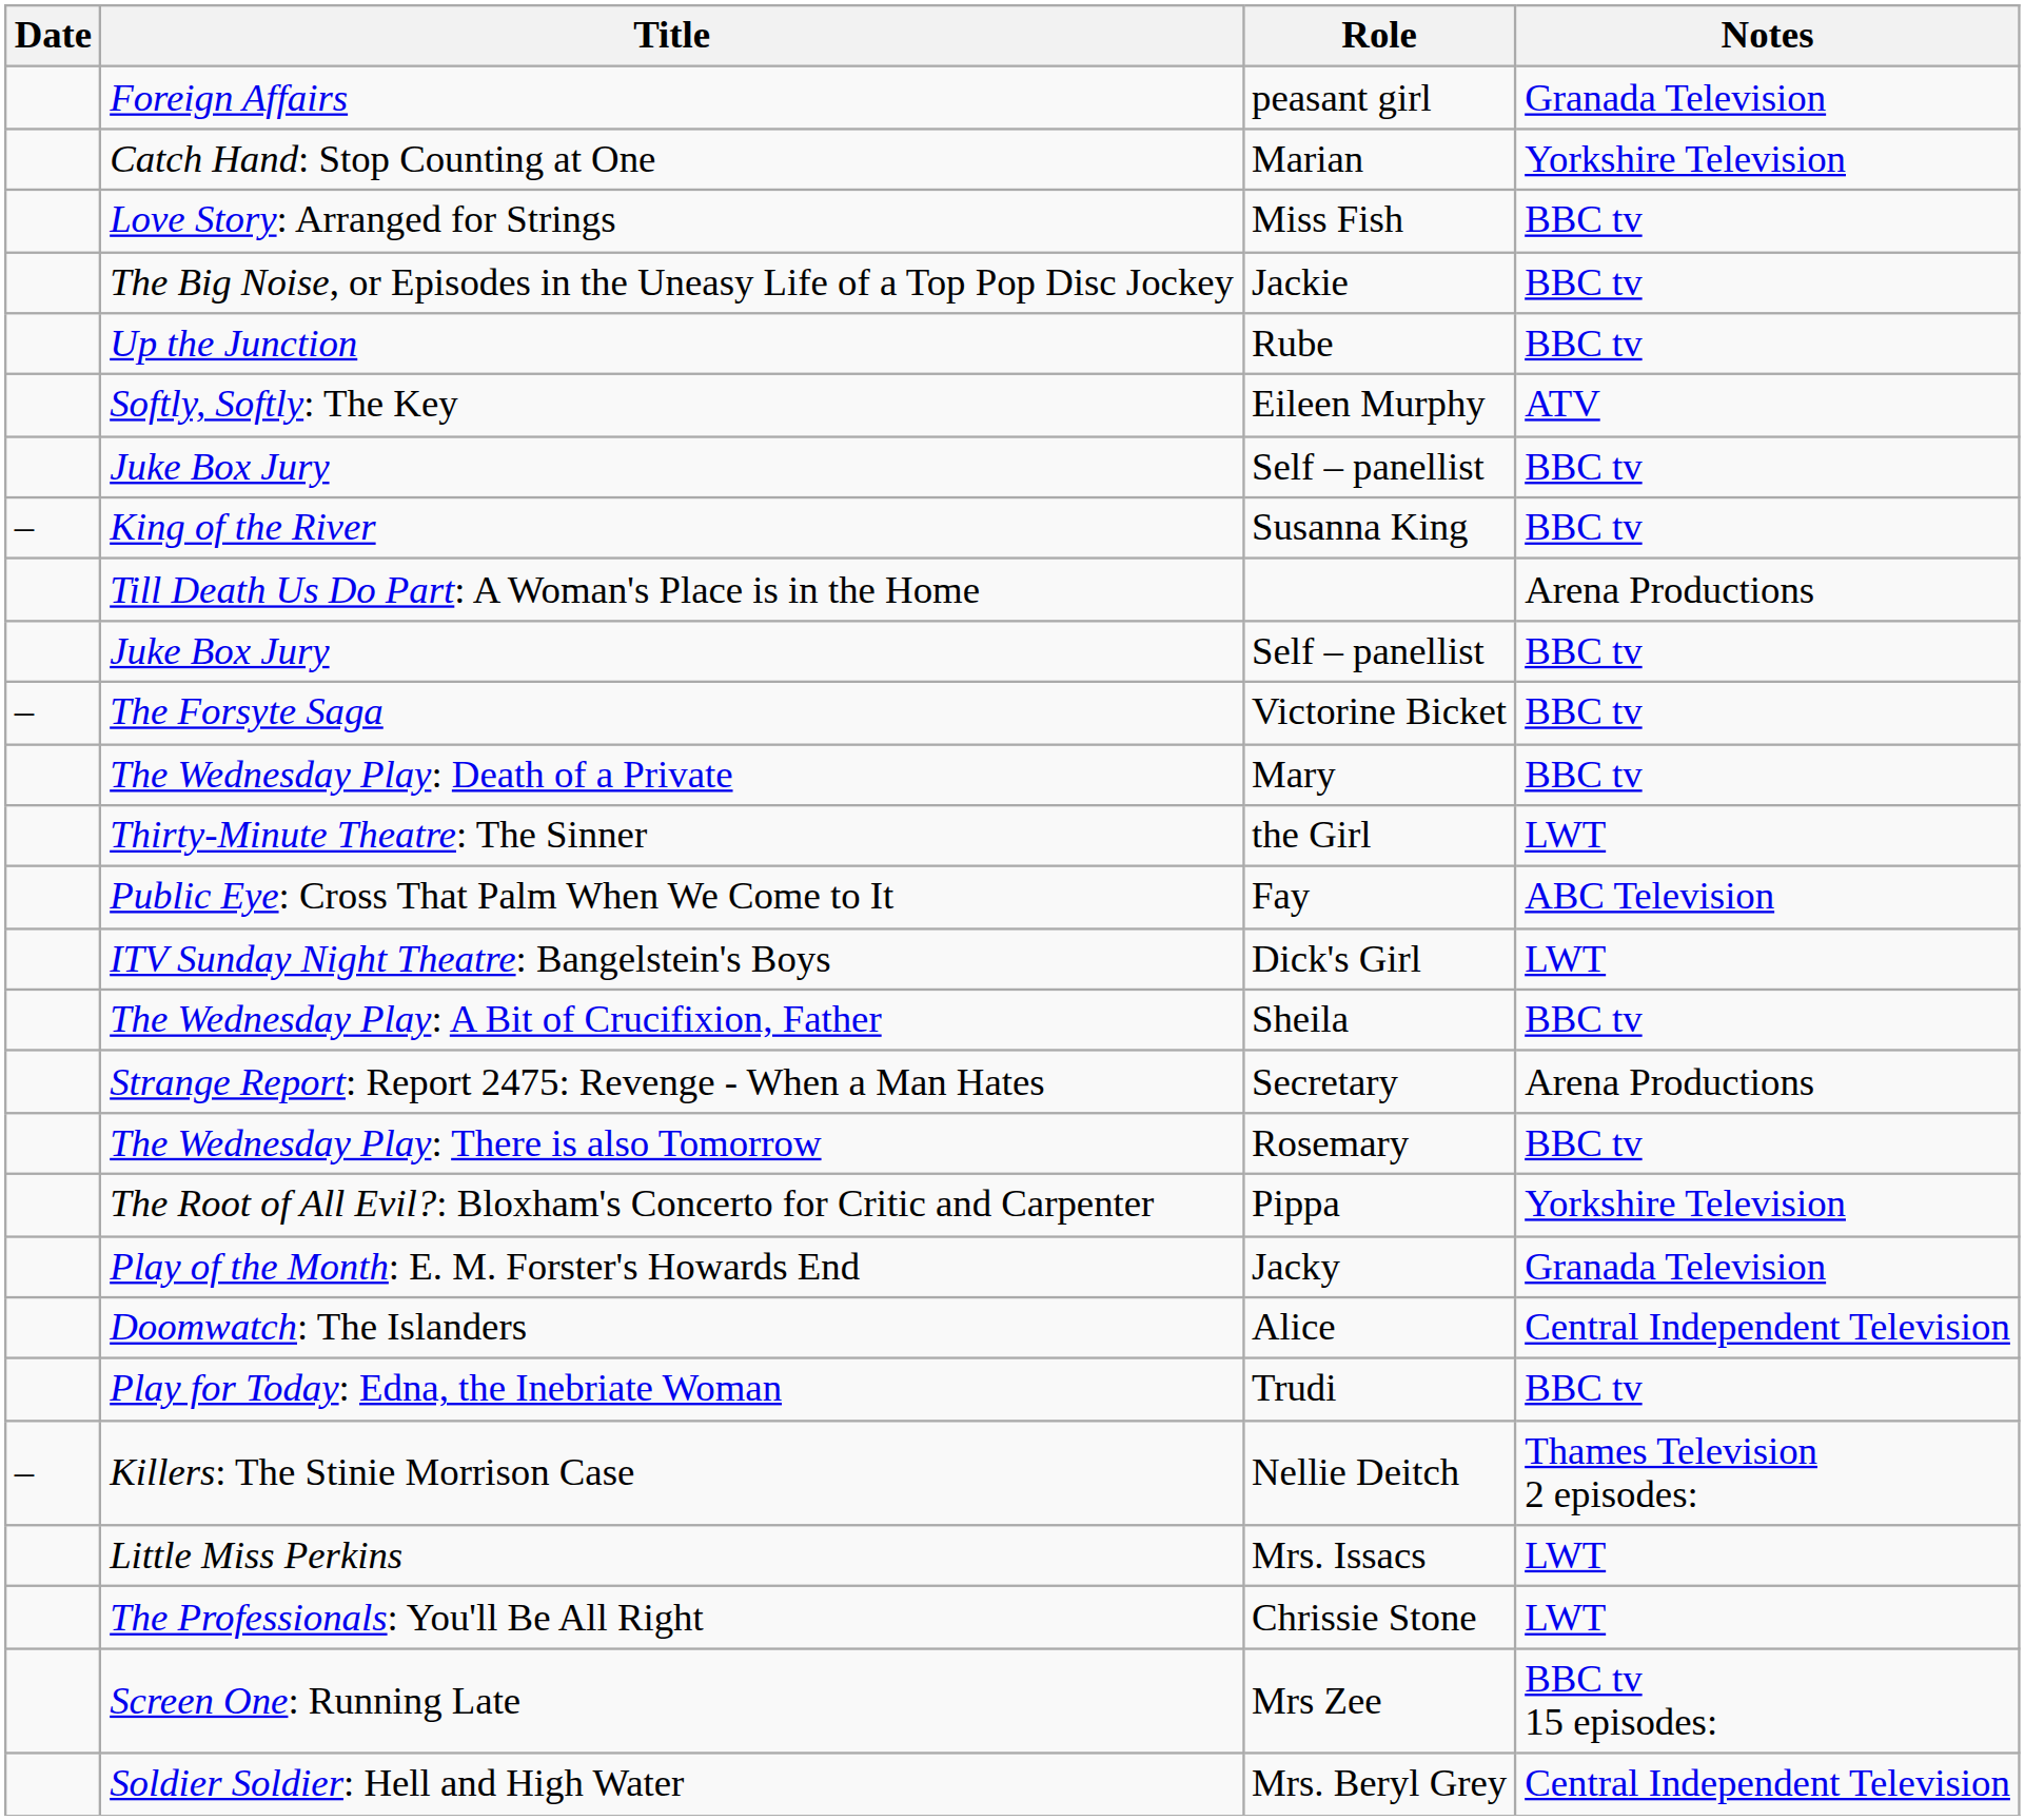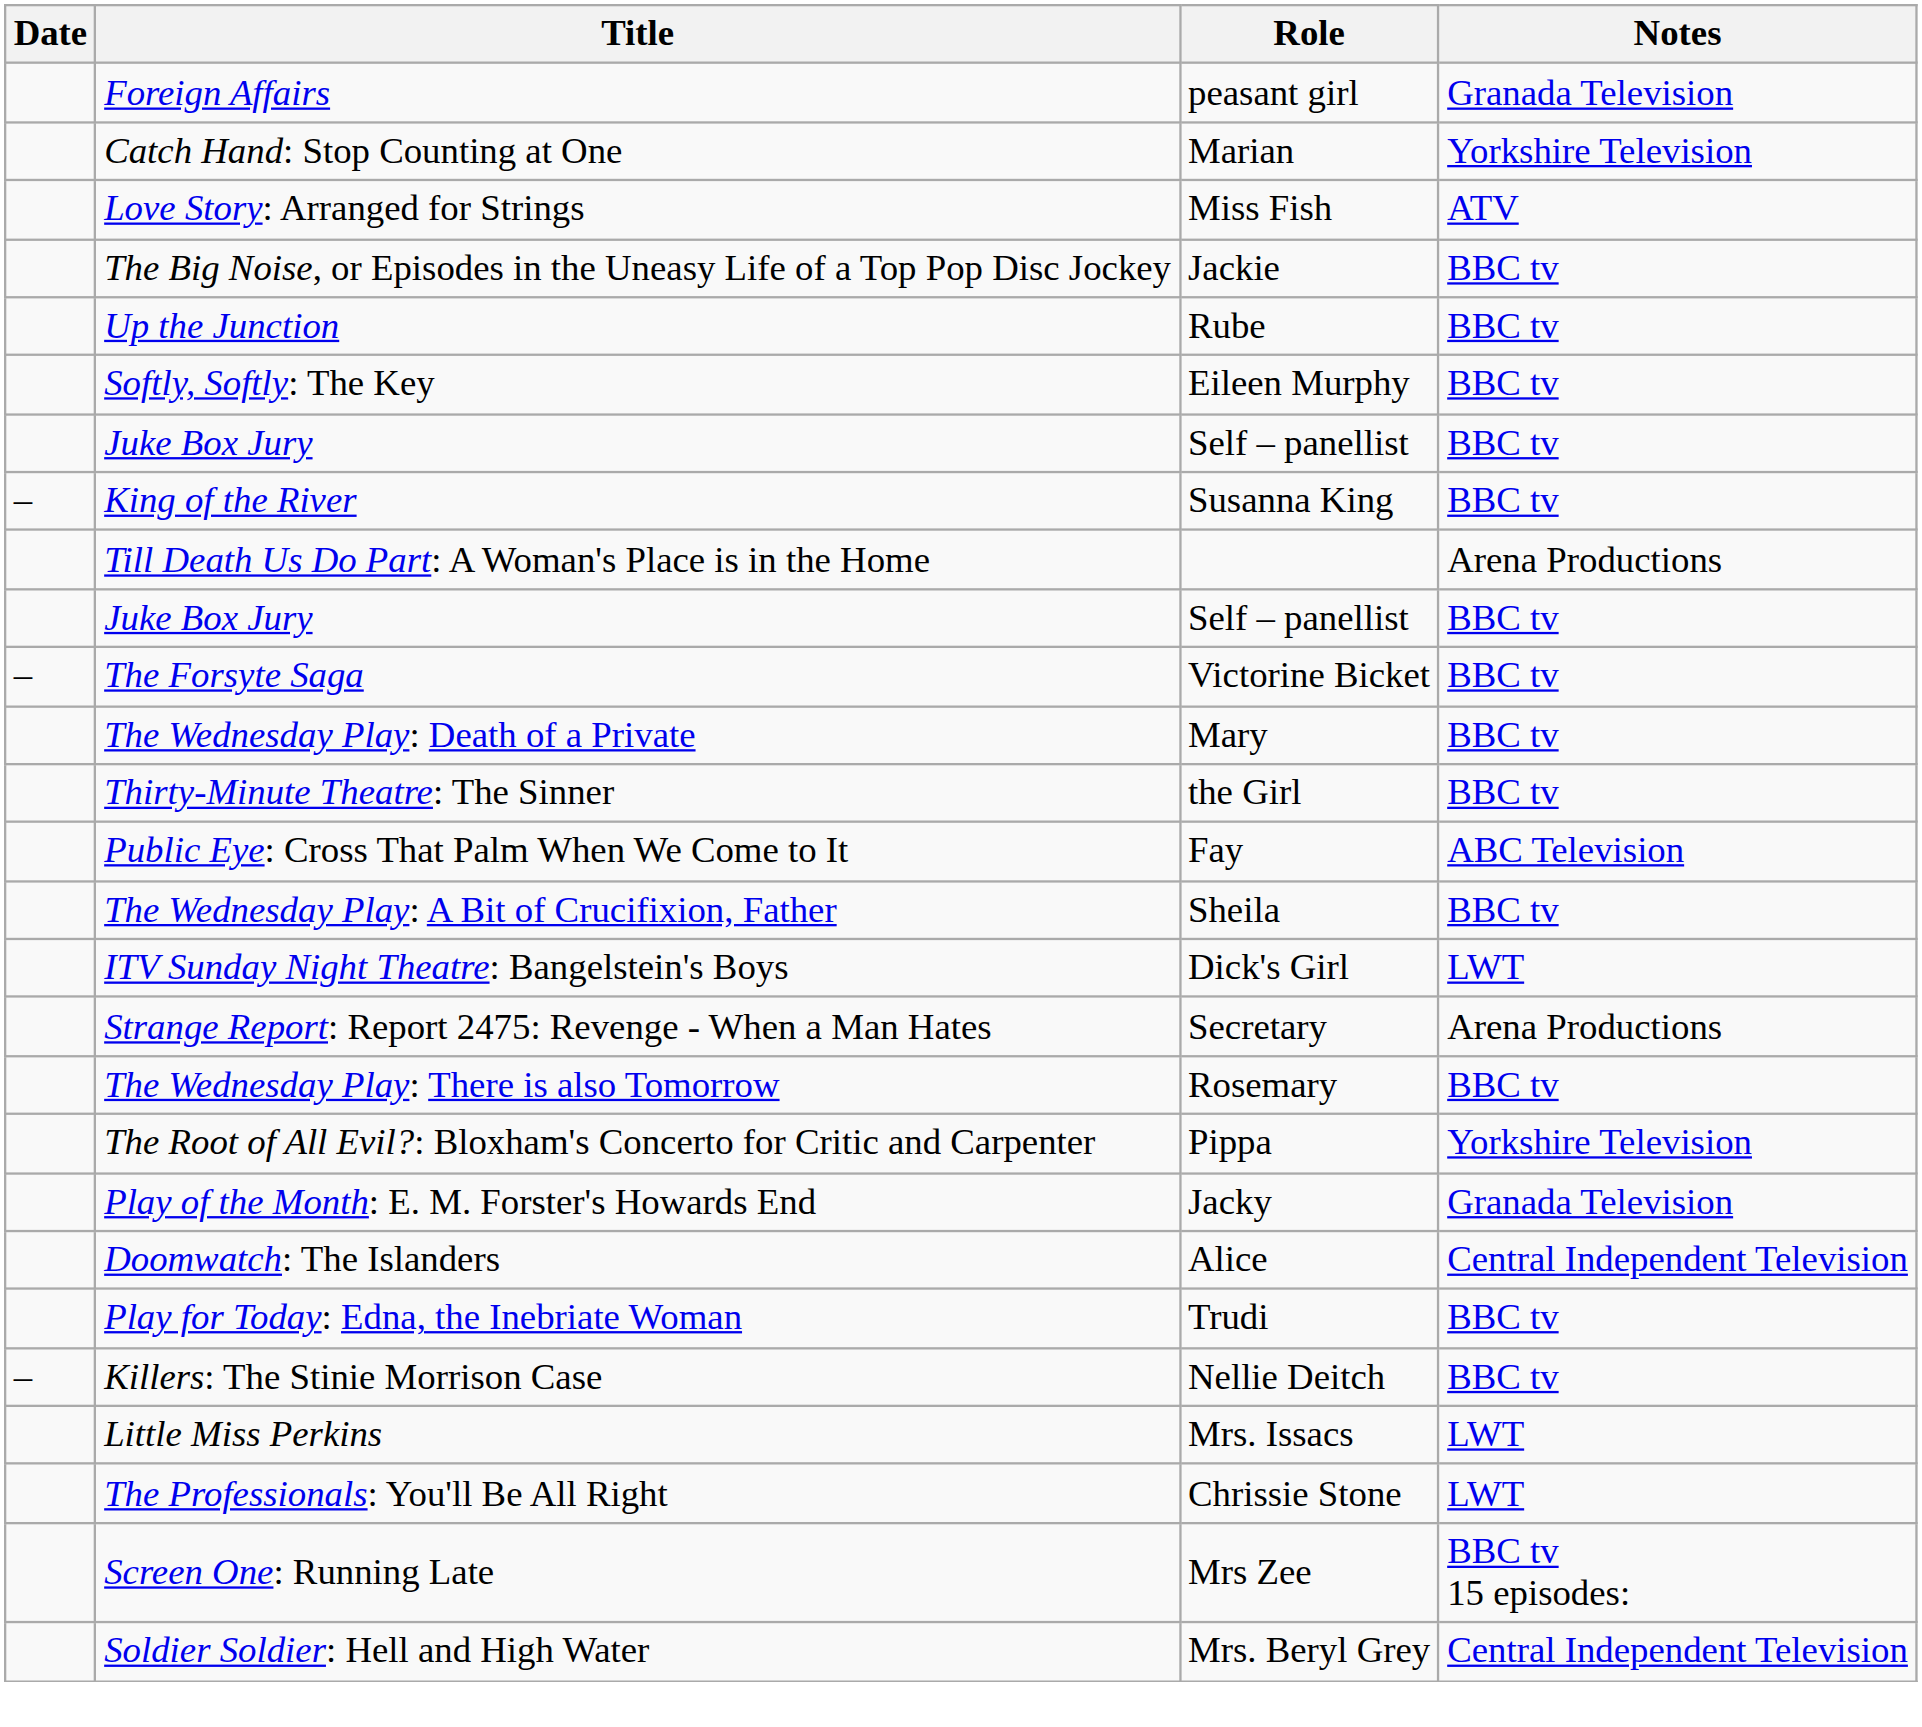Love Story: Arranged for Strings | Notes: BBC tv -> ATV
Softly, Softly: The Key | Notes: ATV -> BBC tv
Thirty-Minute Theatre: The Sinner | Notes: LWT -> BBC tv
rows swapped: The Wednesday Play: A Bit of Crucifixion, Father <-> ITV Sunday Night Theatre: Bangelstein's Boys
Killers: The Stinie Morrison Case | Notes: Thames Television 2 episodes: -> BBC tv
